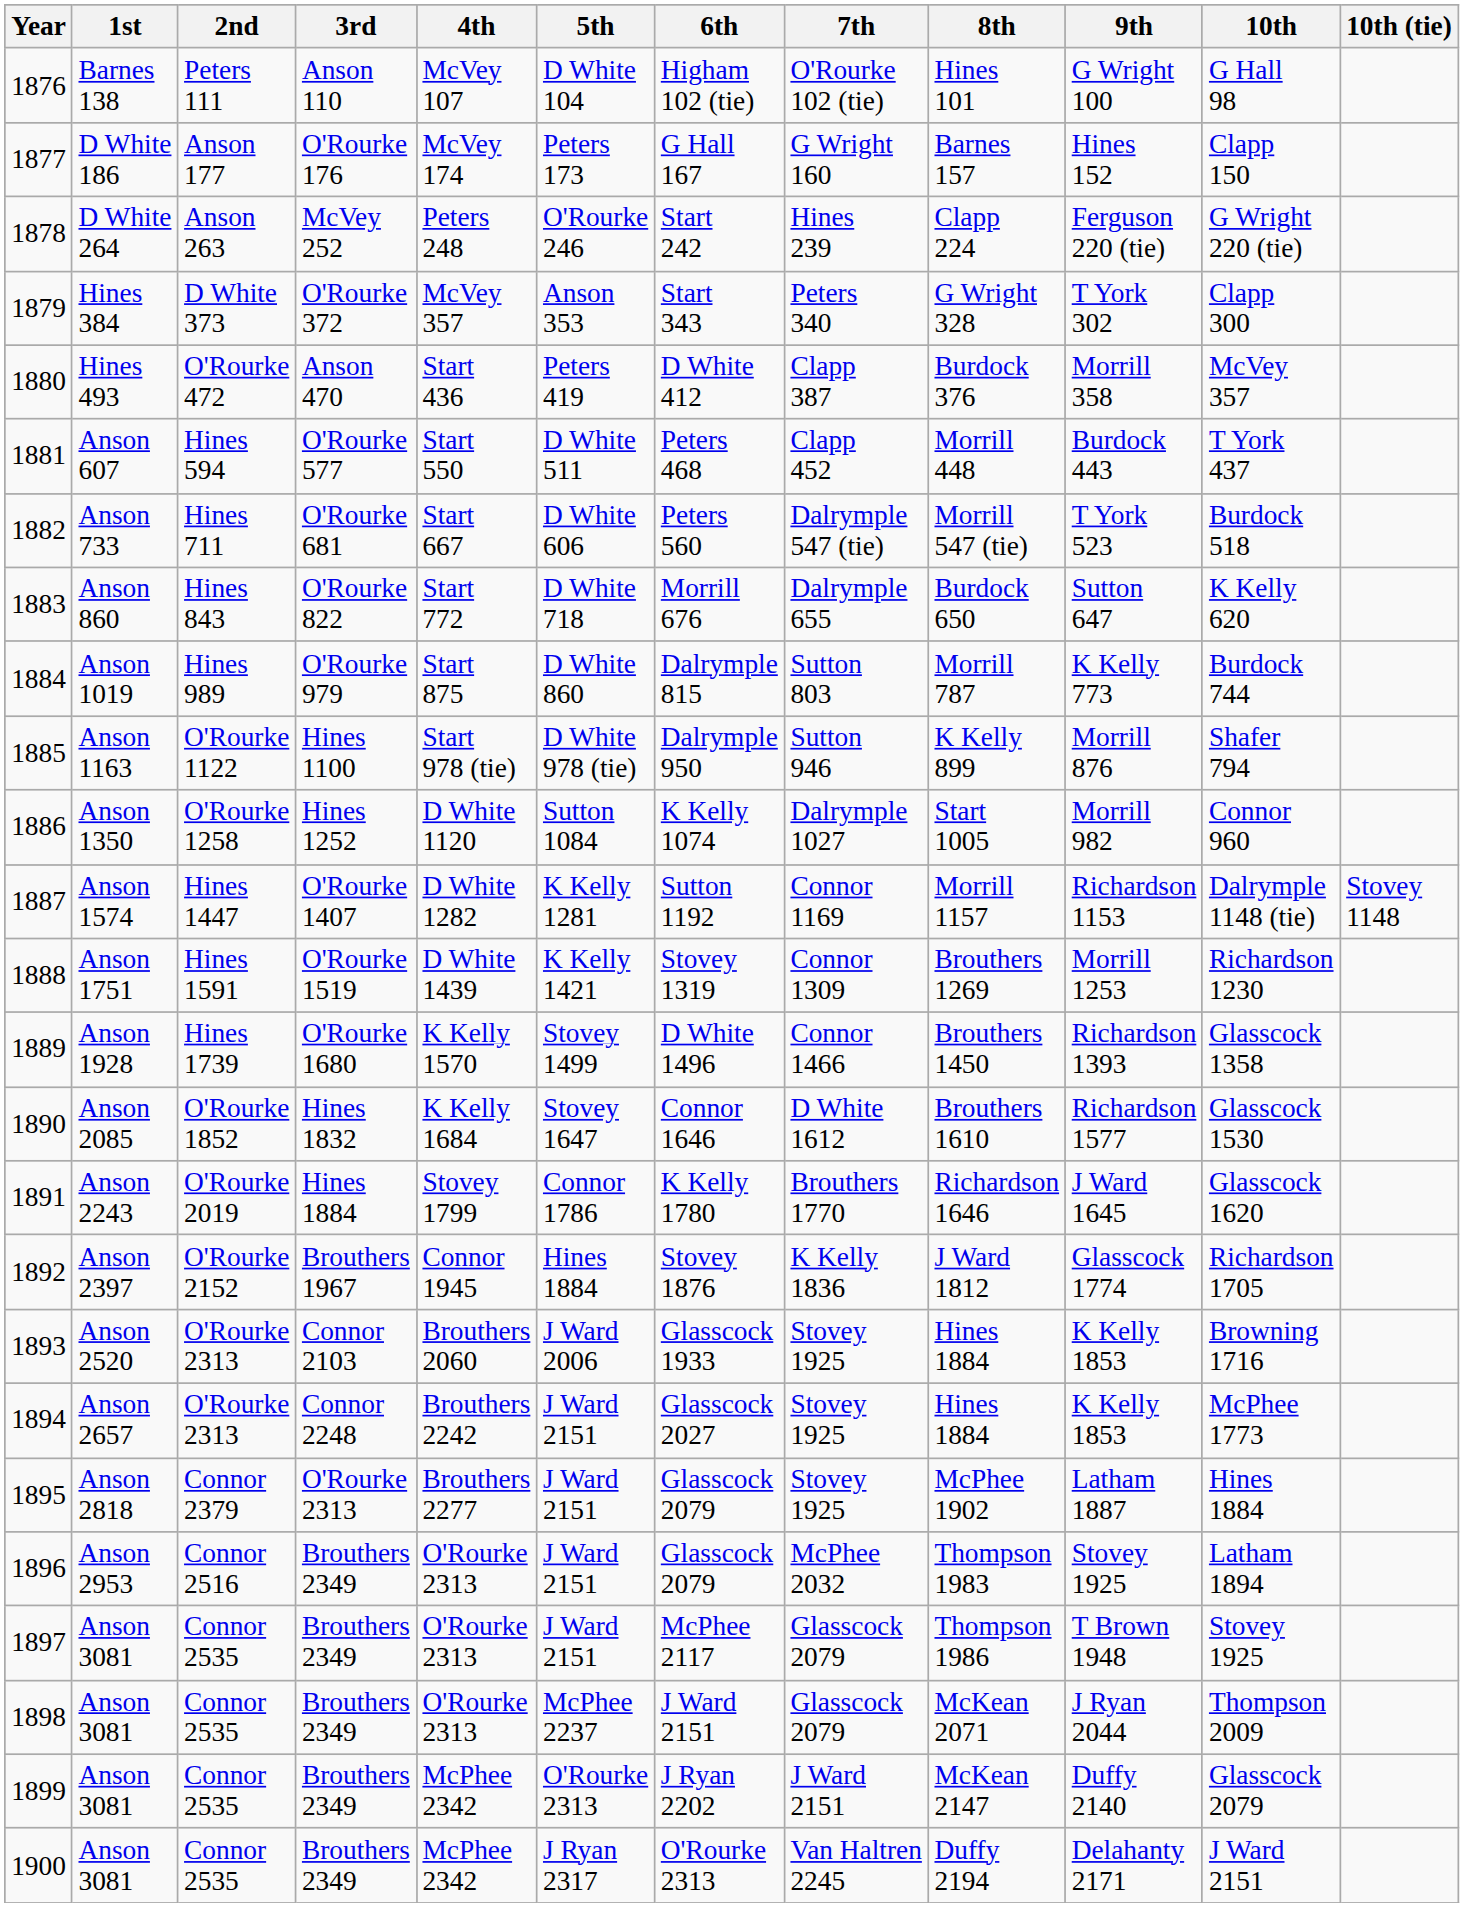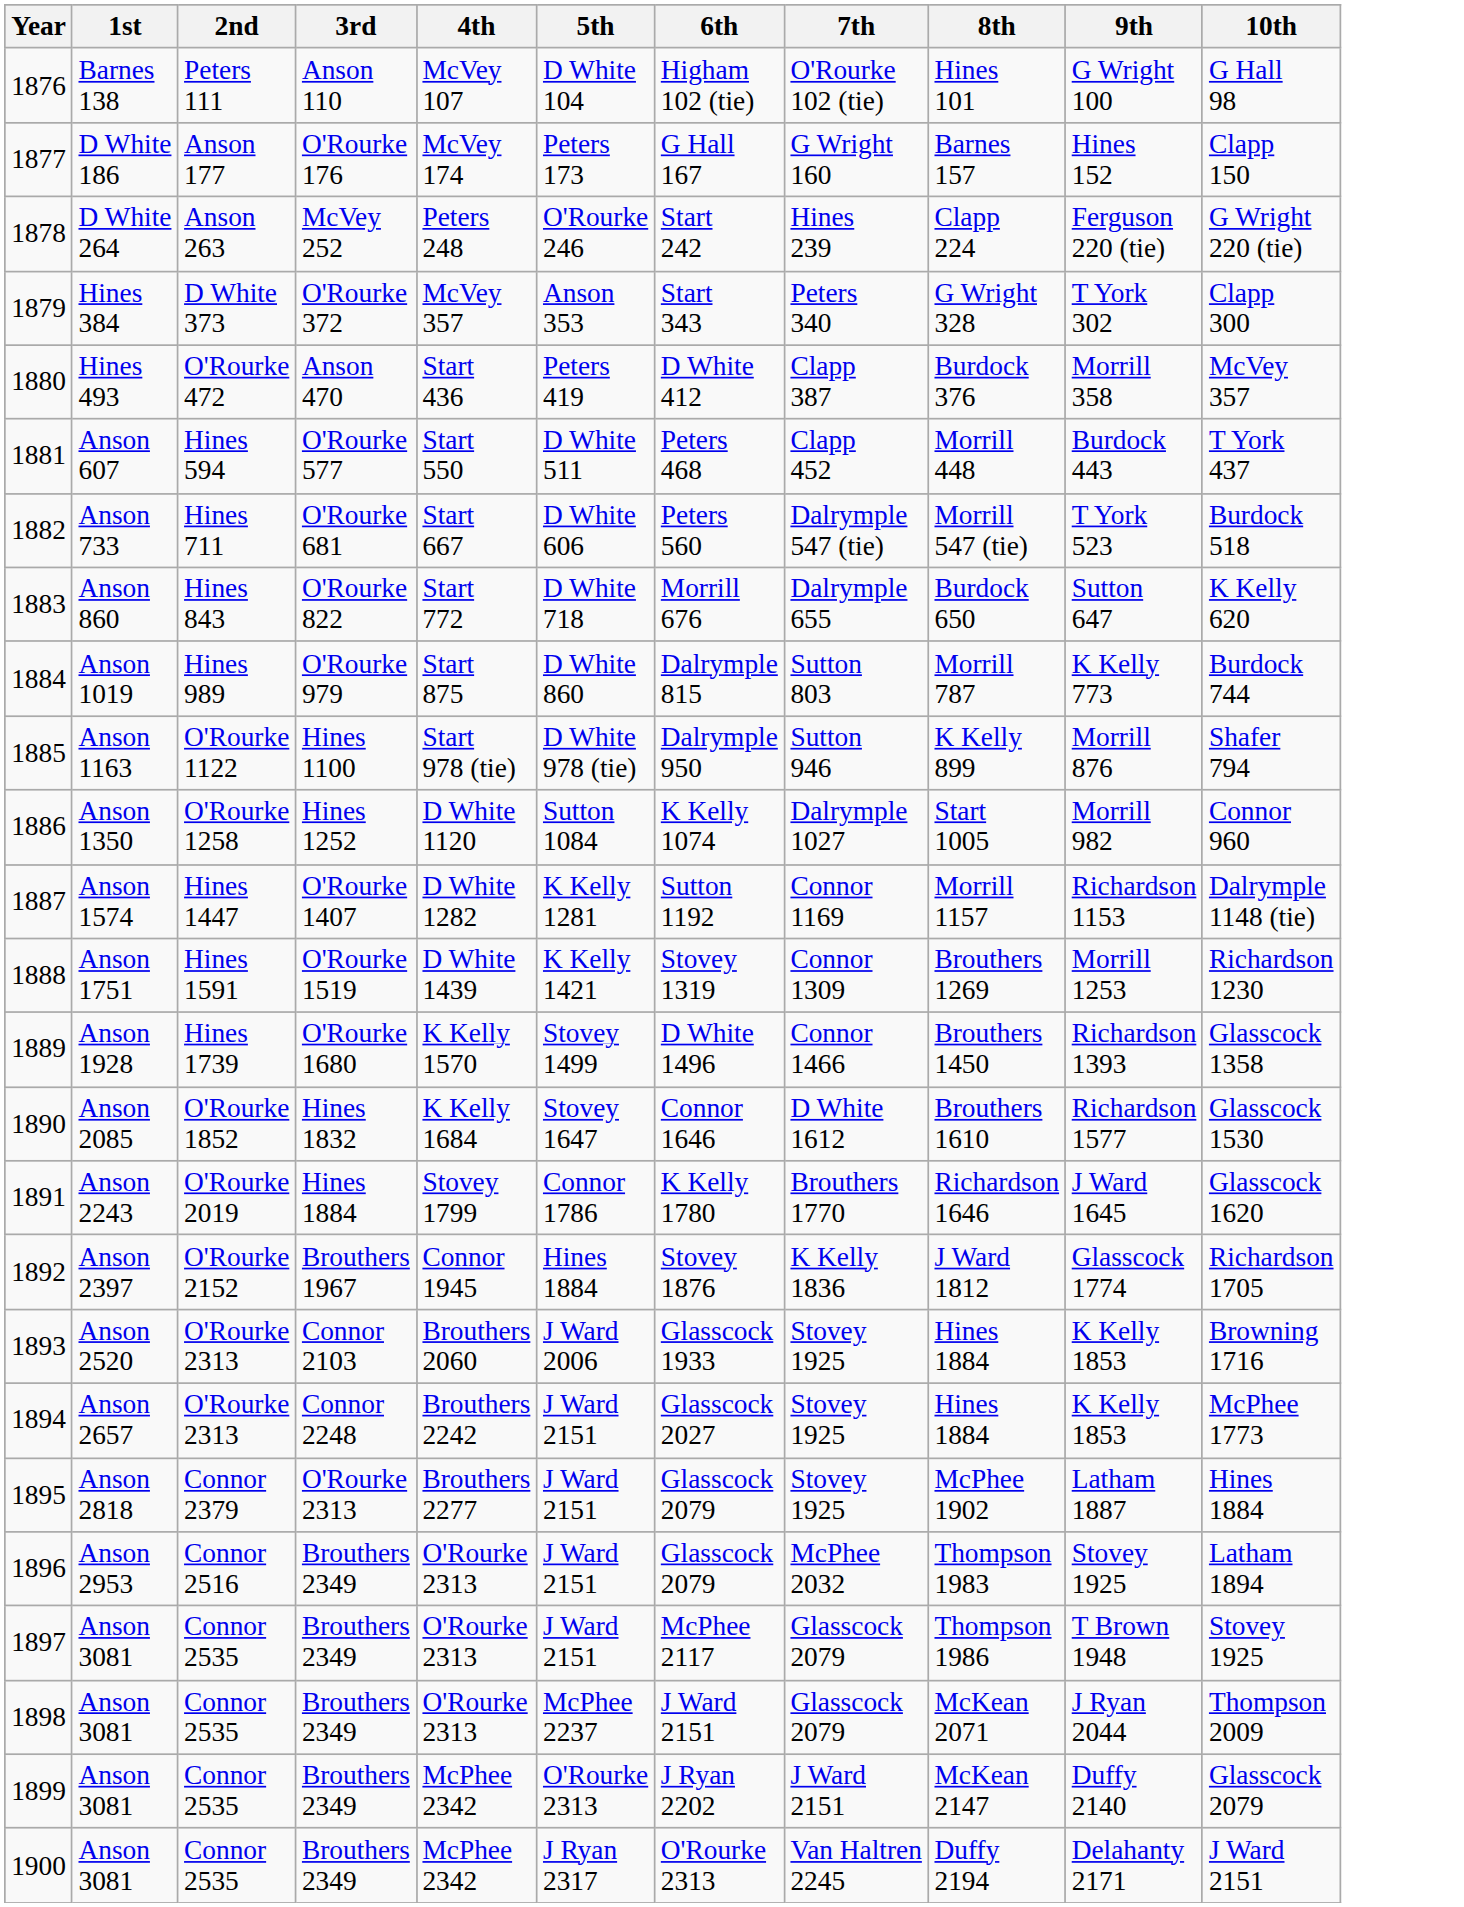- column: 10th (tie) | Stovey 1148
